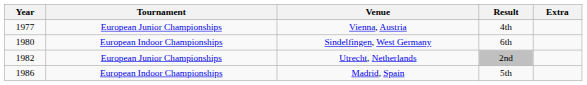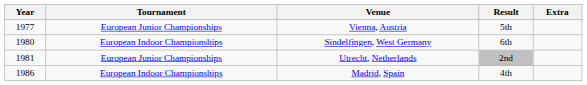Vienna, Austria | Result: 4th -> 5th
Utrecht, Netherlands | Year: 1982 -> 1981
Madrid, Spain | Result: 5th -> 4th
